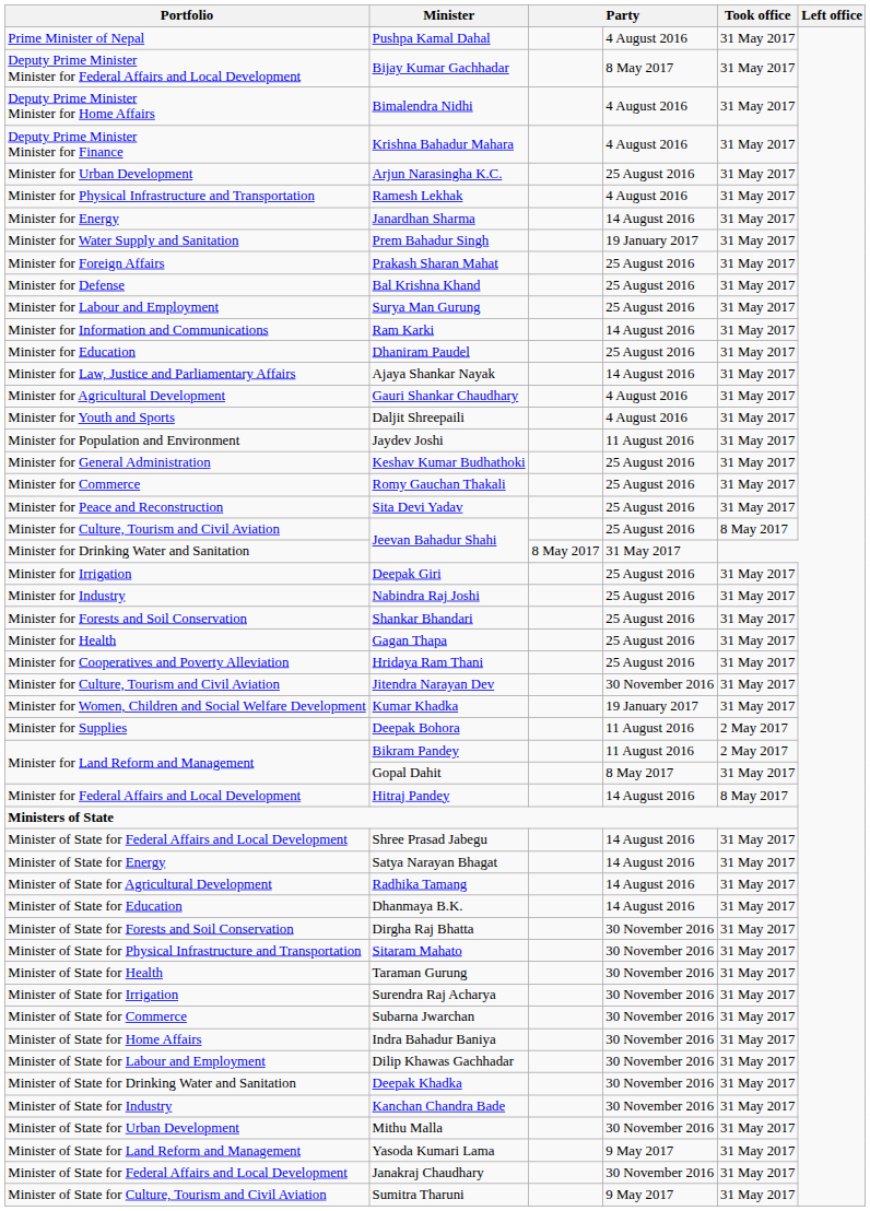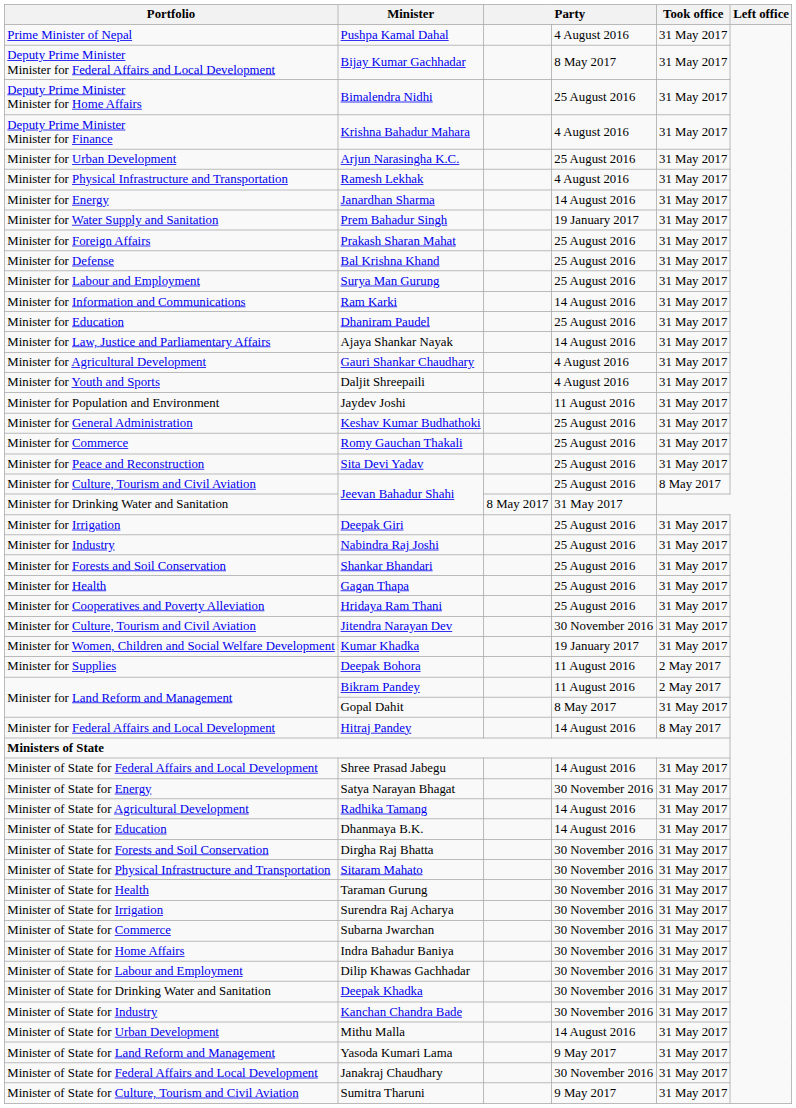Bimalendra Nidhi | column 4: 4 August 2016 -> 25 August 2016
Satya Narayan Bhagat | column 4: 14 August 2016 -> 30 November 2016
Mithu Malla | column 4: 30 November 2016 -> 14 August 2016
